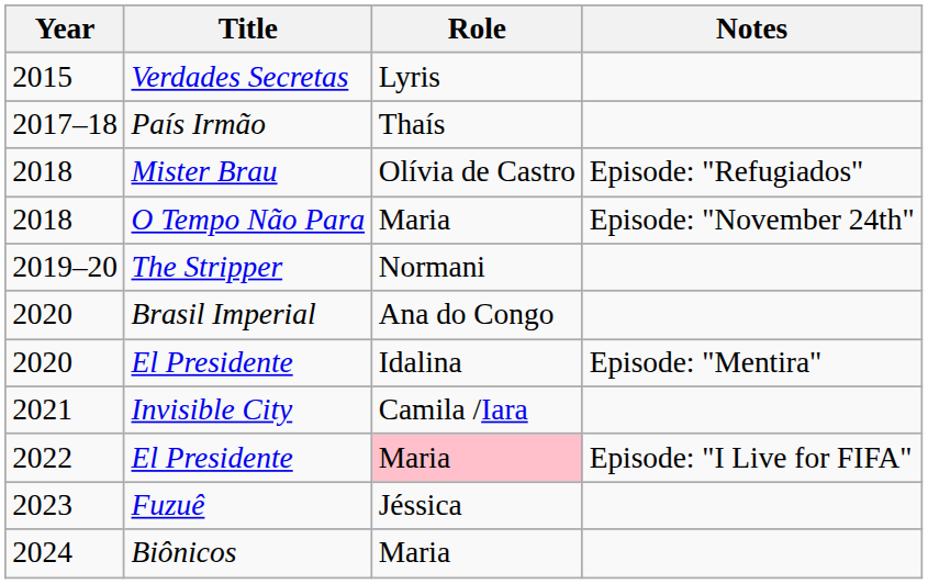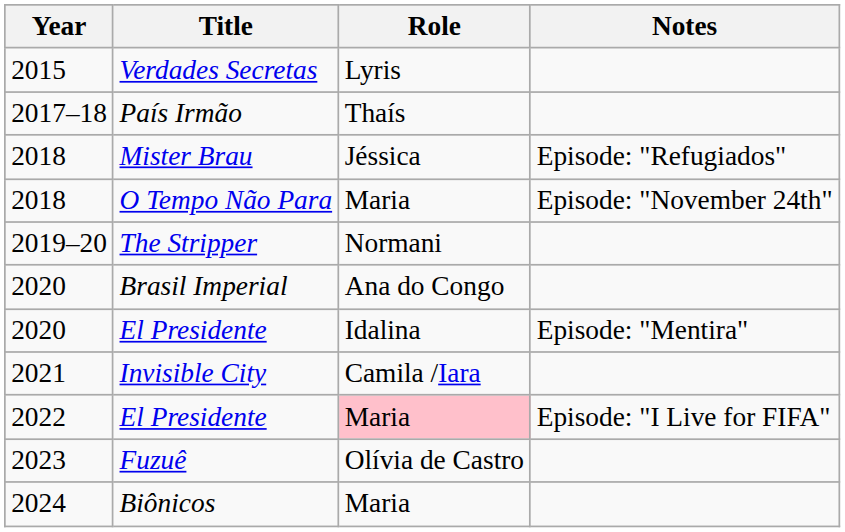Mister Brau | Role: Olívia de Castro -> Jéssica
Fuzuê | Role: Jéssica -> Olívia de Castro
